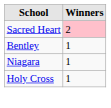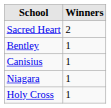Sacred Heart | Winners: pink background -> no background
+ row: Canisius | 1
